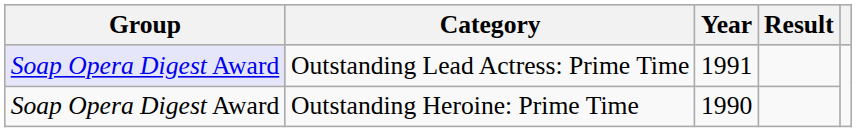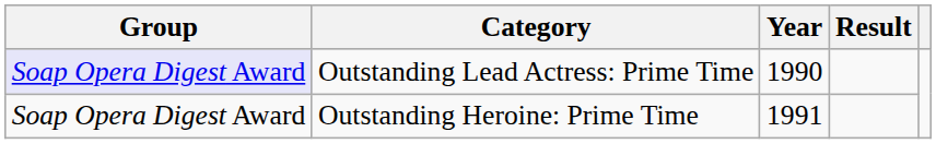Outstanding Lead Actress: Prime Time | Year: 1991 -> 1990
Outstanding Heroine: Prime Time | Year: 1990 -> 1991
